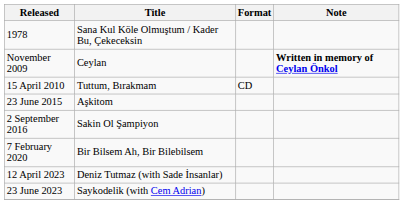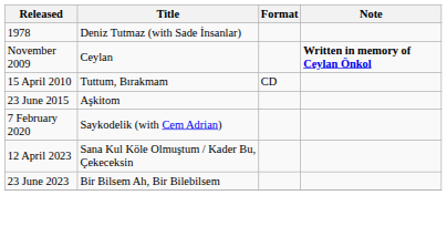1978 | Title: Sana Kul Köle Olmuştum / Kader Bu, Çekeceksin -> Deniz Tutmaz (with Sade İnsanlar)
- row: 2 September 2016 | Sakin Ol Şampiyon
7 February 2020 | Title: Bir Bilsem Ah, Bir Bilebilsem -> Saykodelik (with Cem Adrian)
12 April 2023 | Title: Deniz Tutmaz (with Sade İnsanlar) -> Sana Kul Köle Olmuştum / Kader Bu, Çekeceksin
23 June 2023 | Title: Saykodelik (with Cem Adrian) -> Bir Bilsem Ah, Bir Bilebilsem
